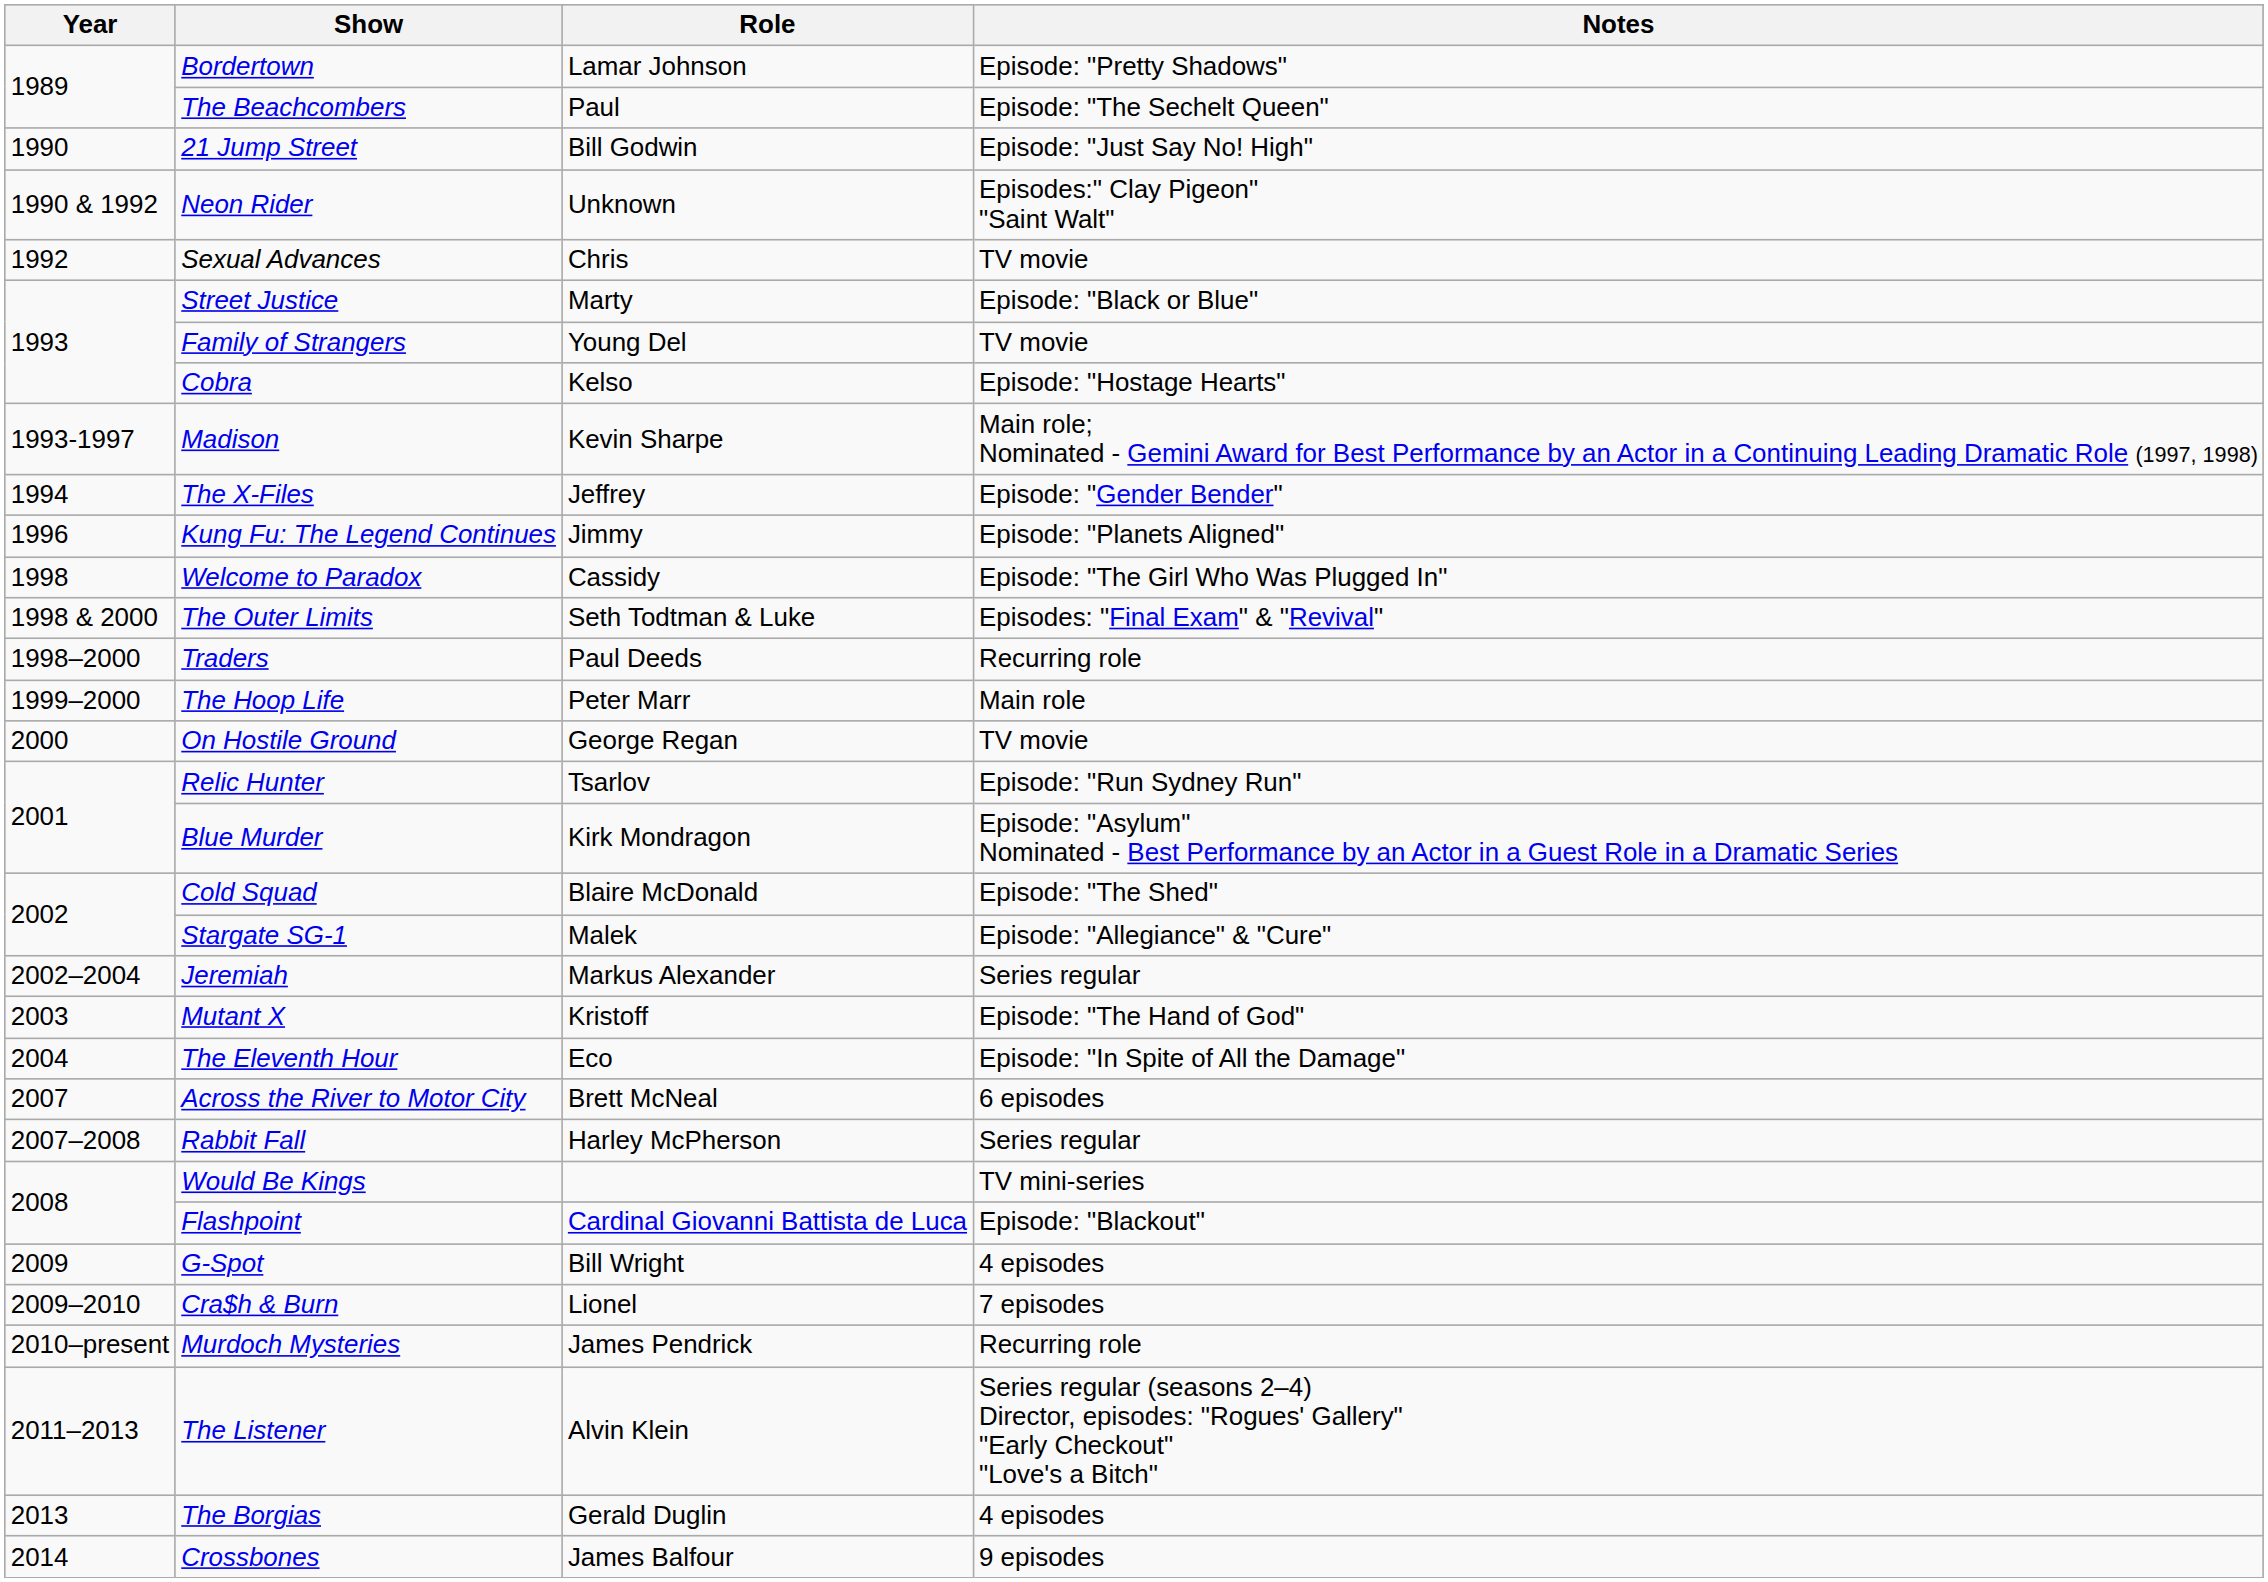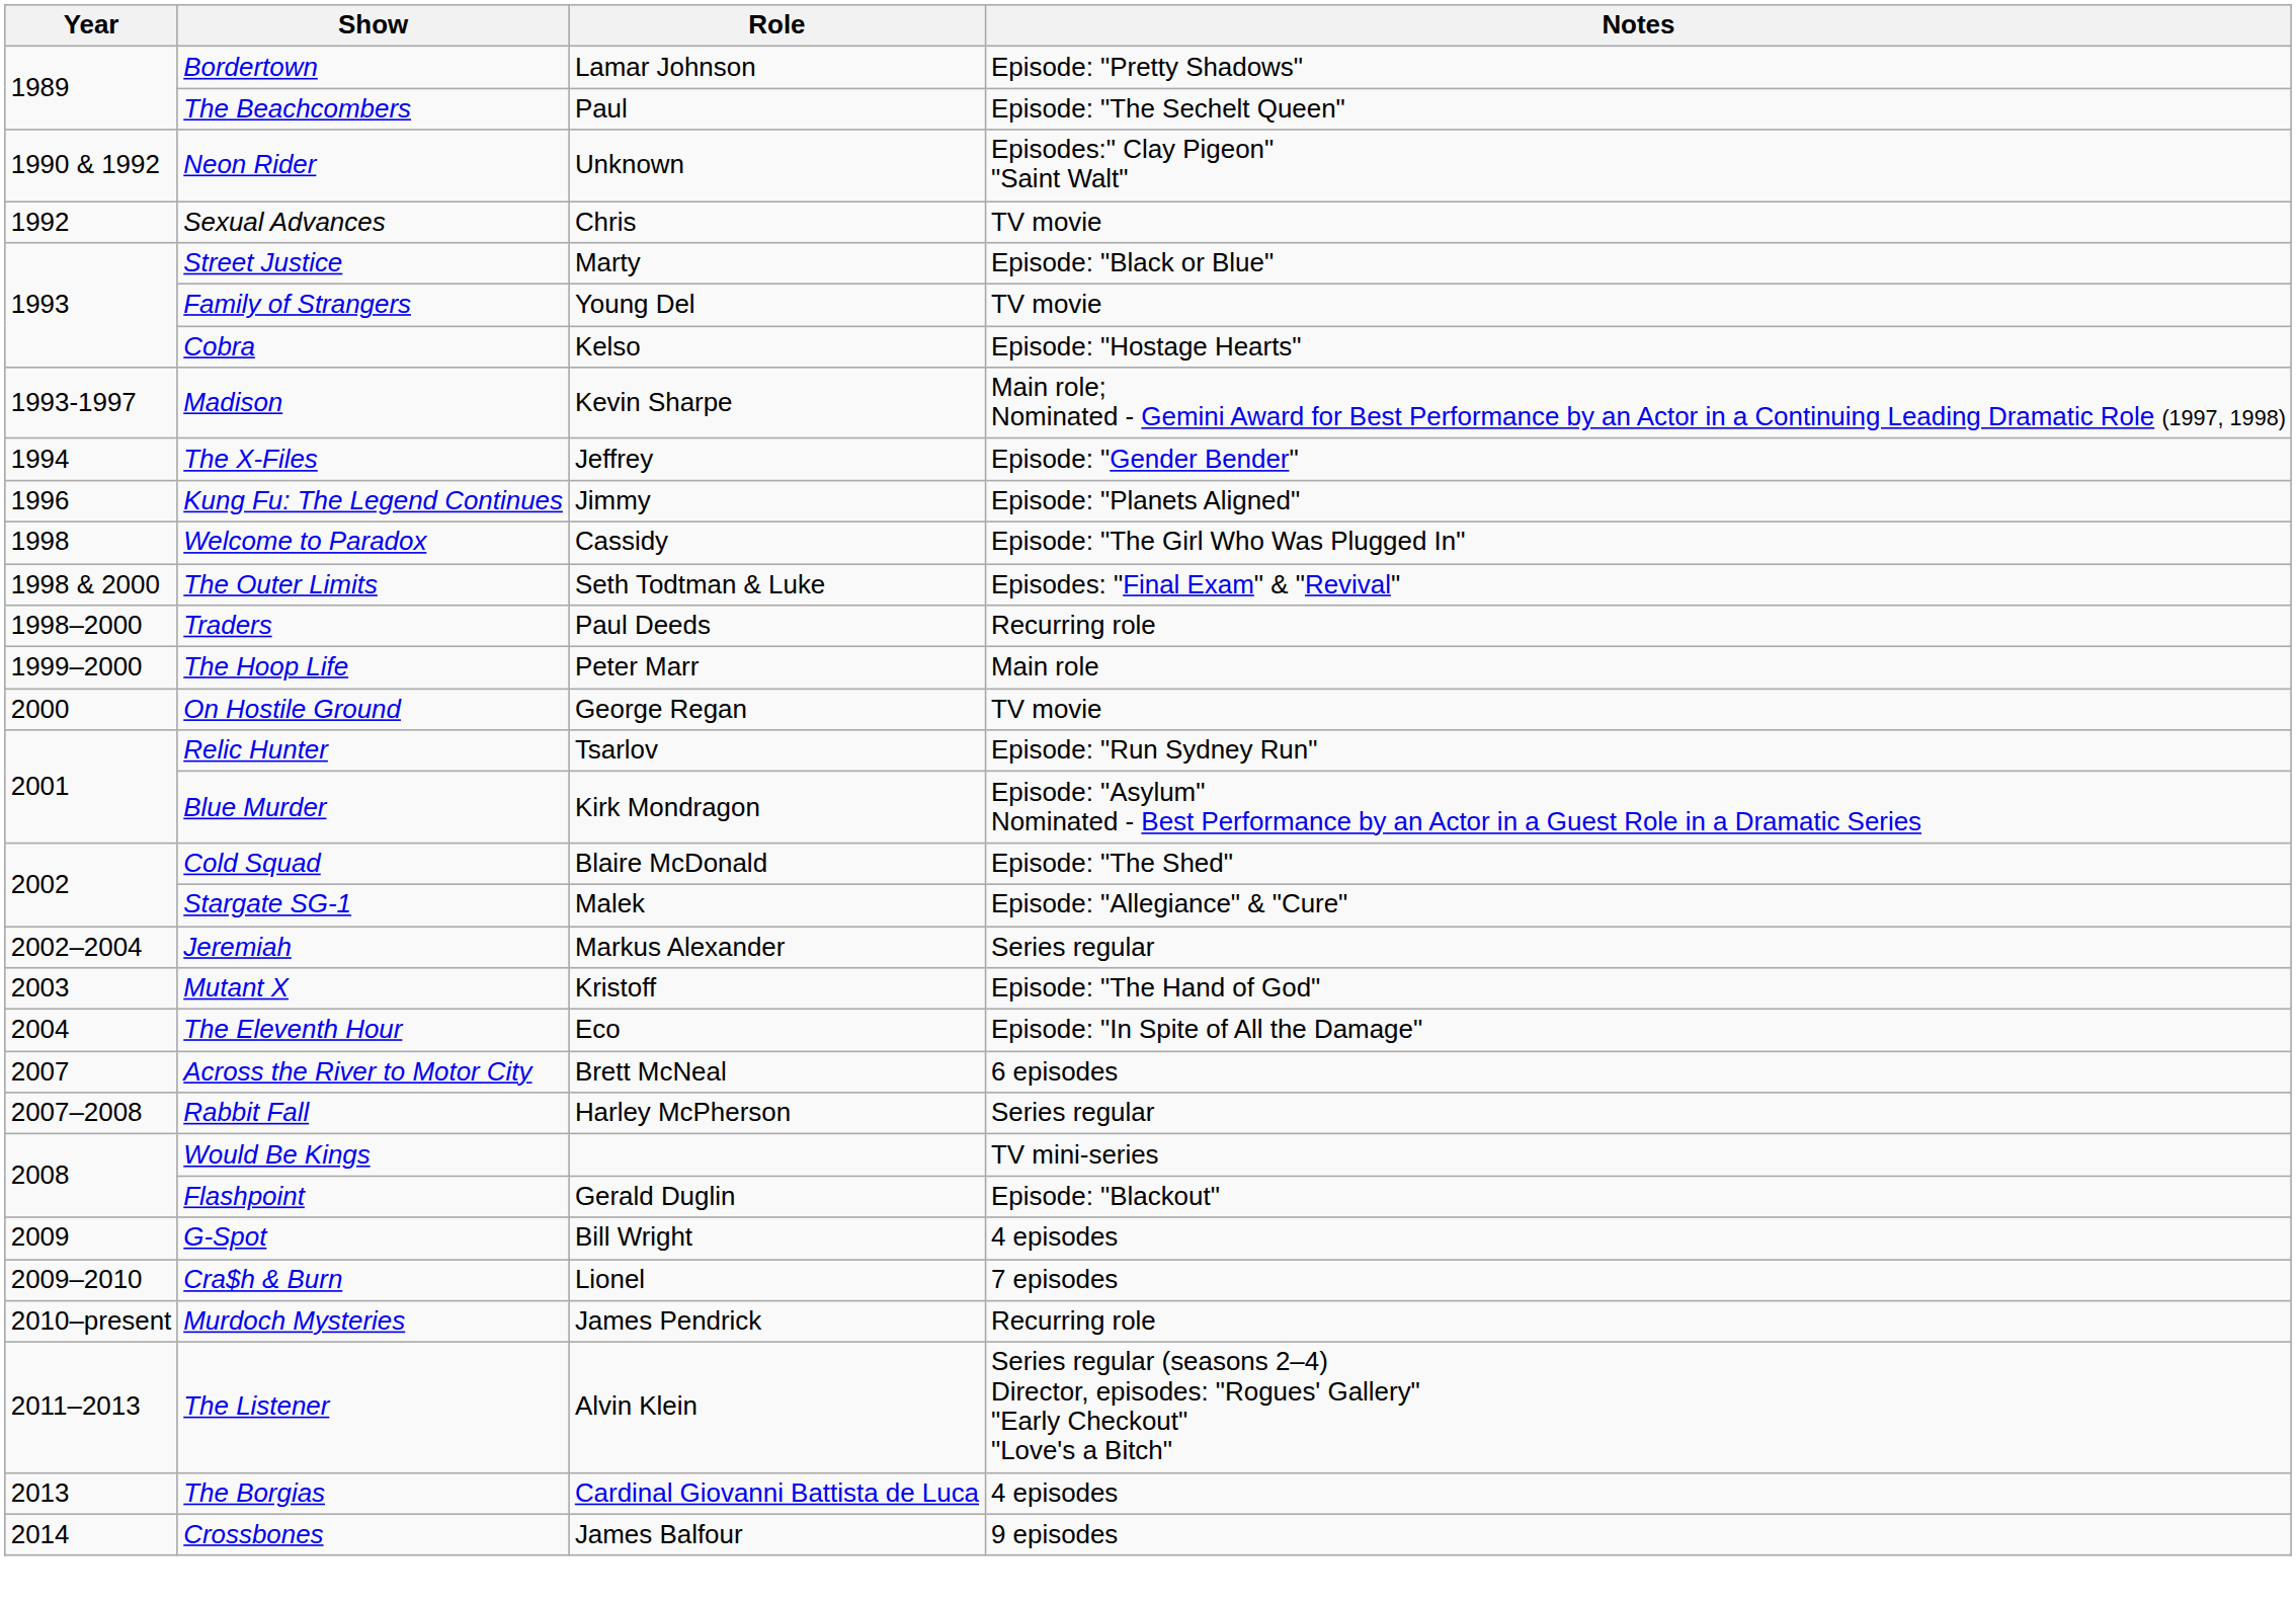- row: 1990 | 21 Jump Street | Bill Godwin | Episode: "Just Say No! High"
Flashpoint | Role: Cardinal Giovanni Battista de Luca -> Gerald Duglin
The Borgias | Role: Gerald Duglin -> Cardinal Giovanni Battista de Luca
